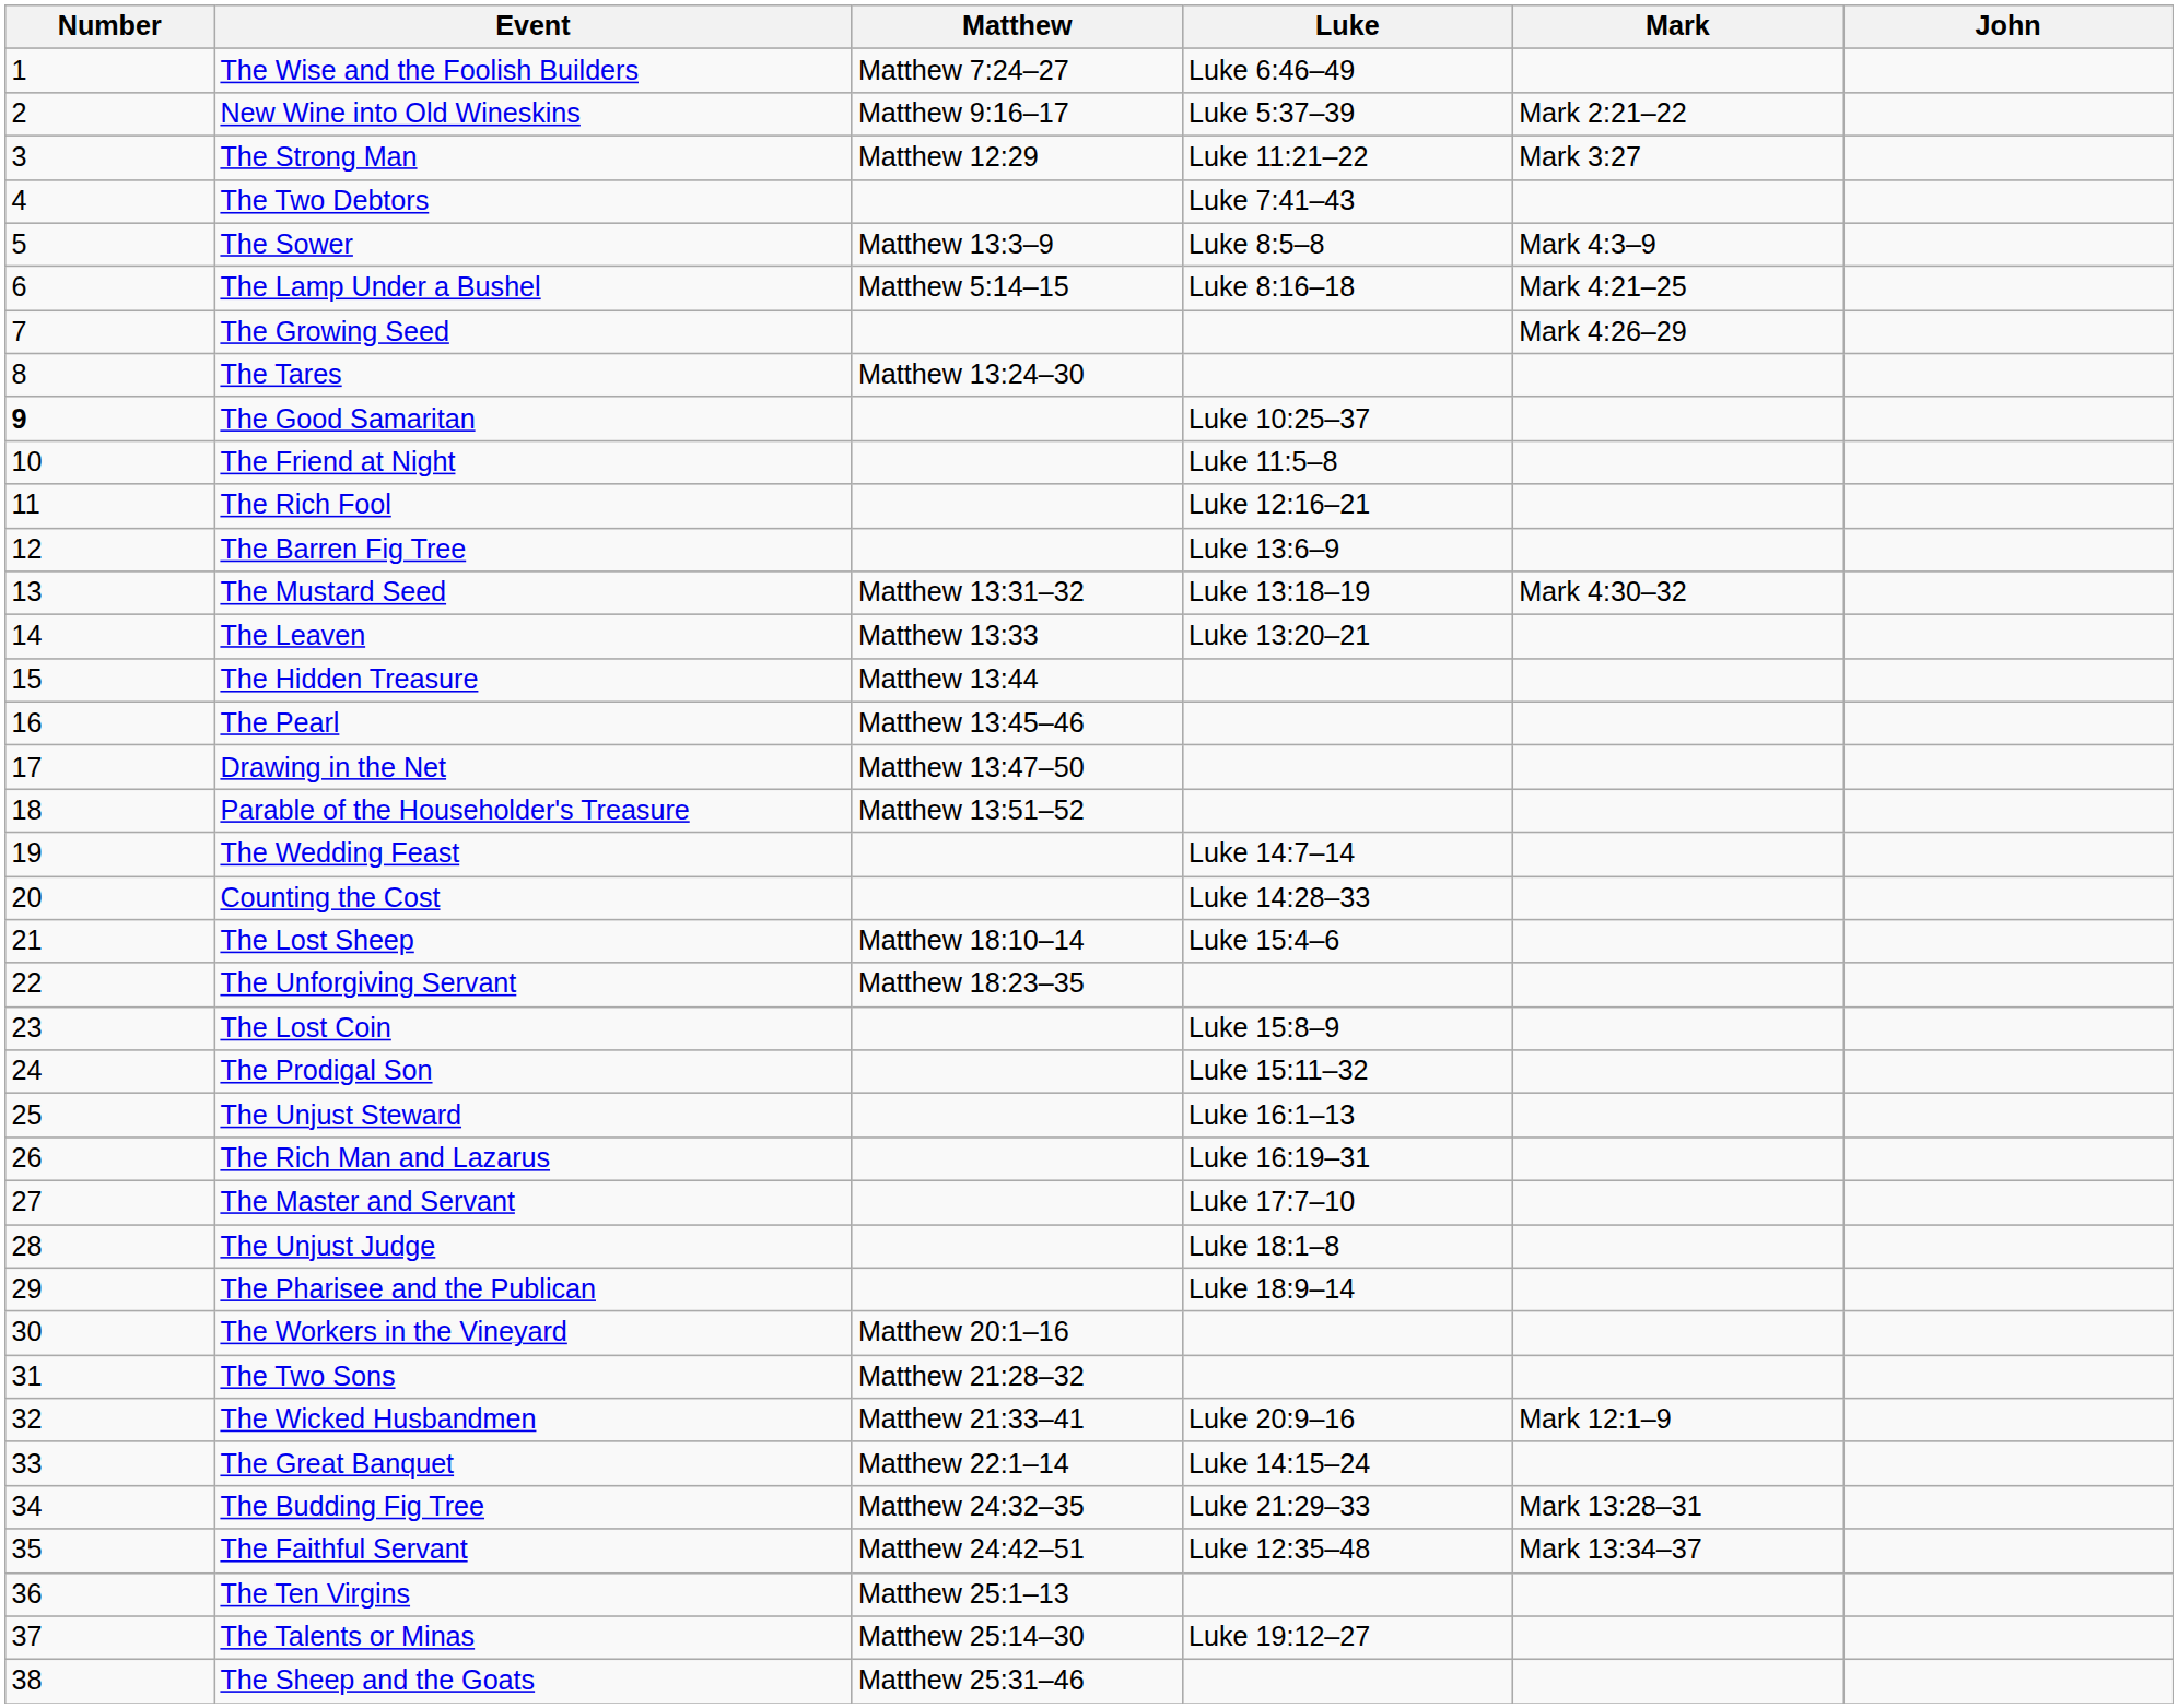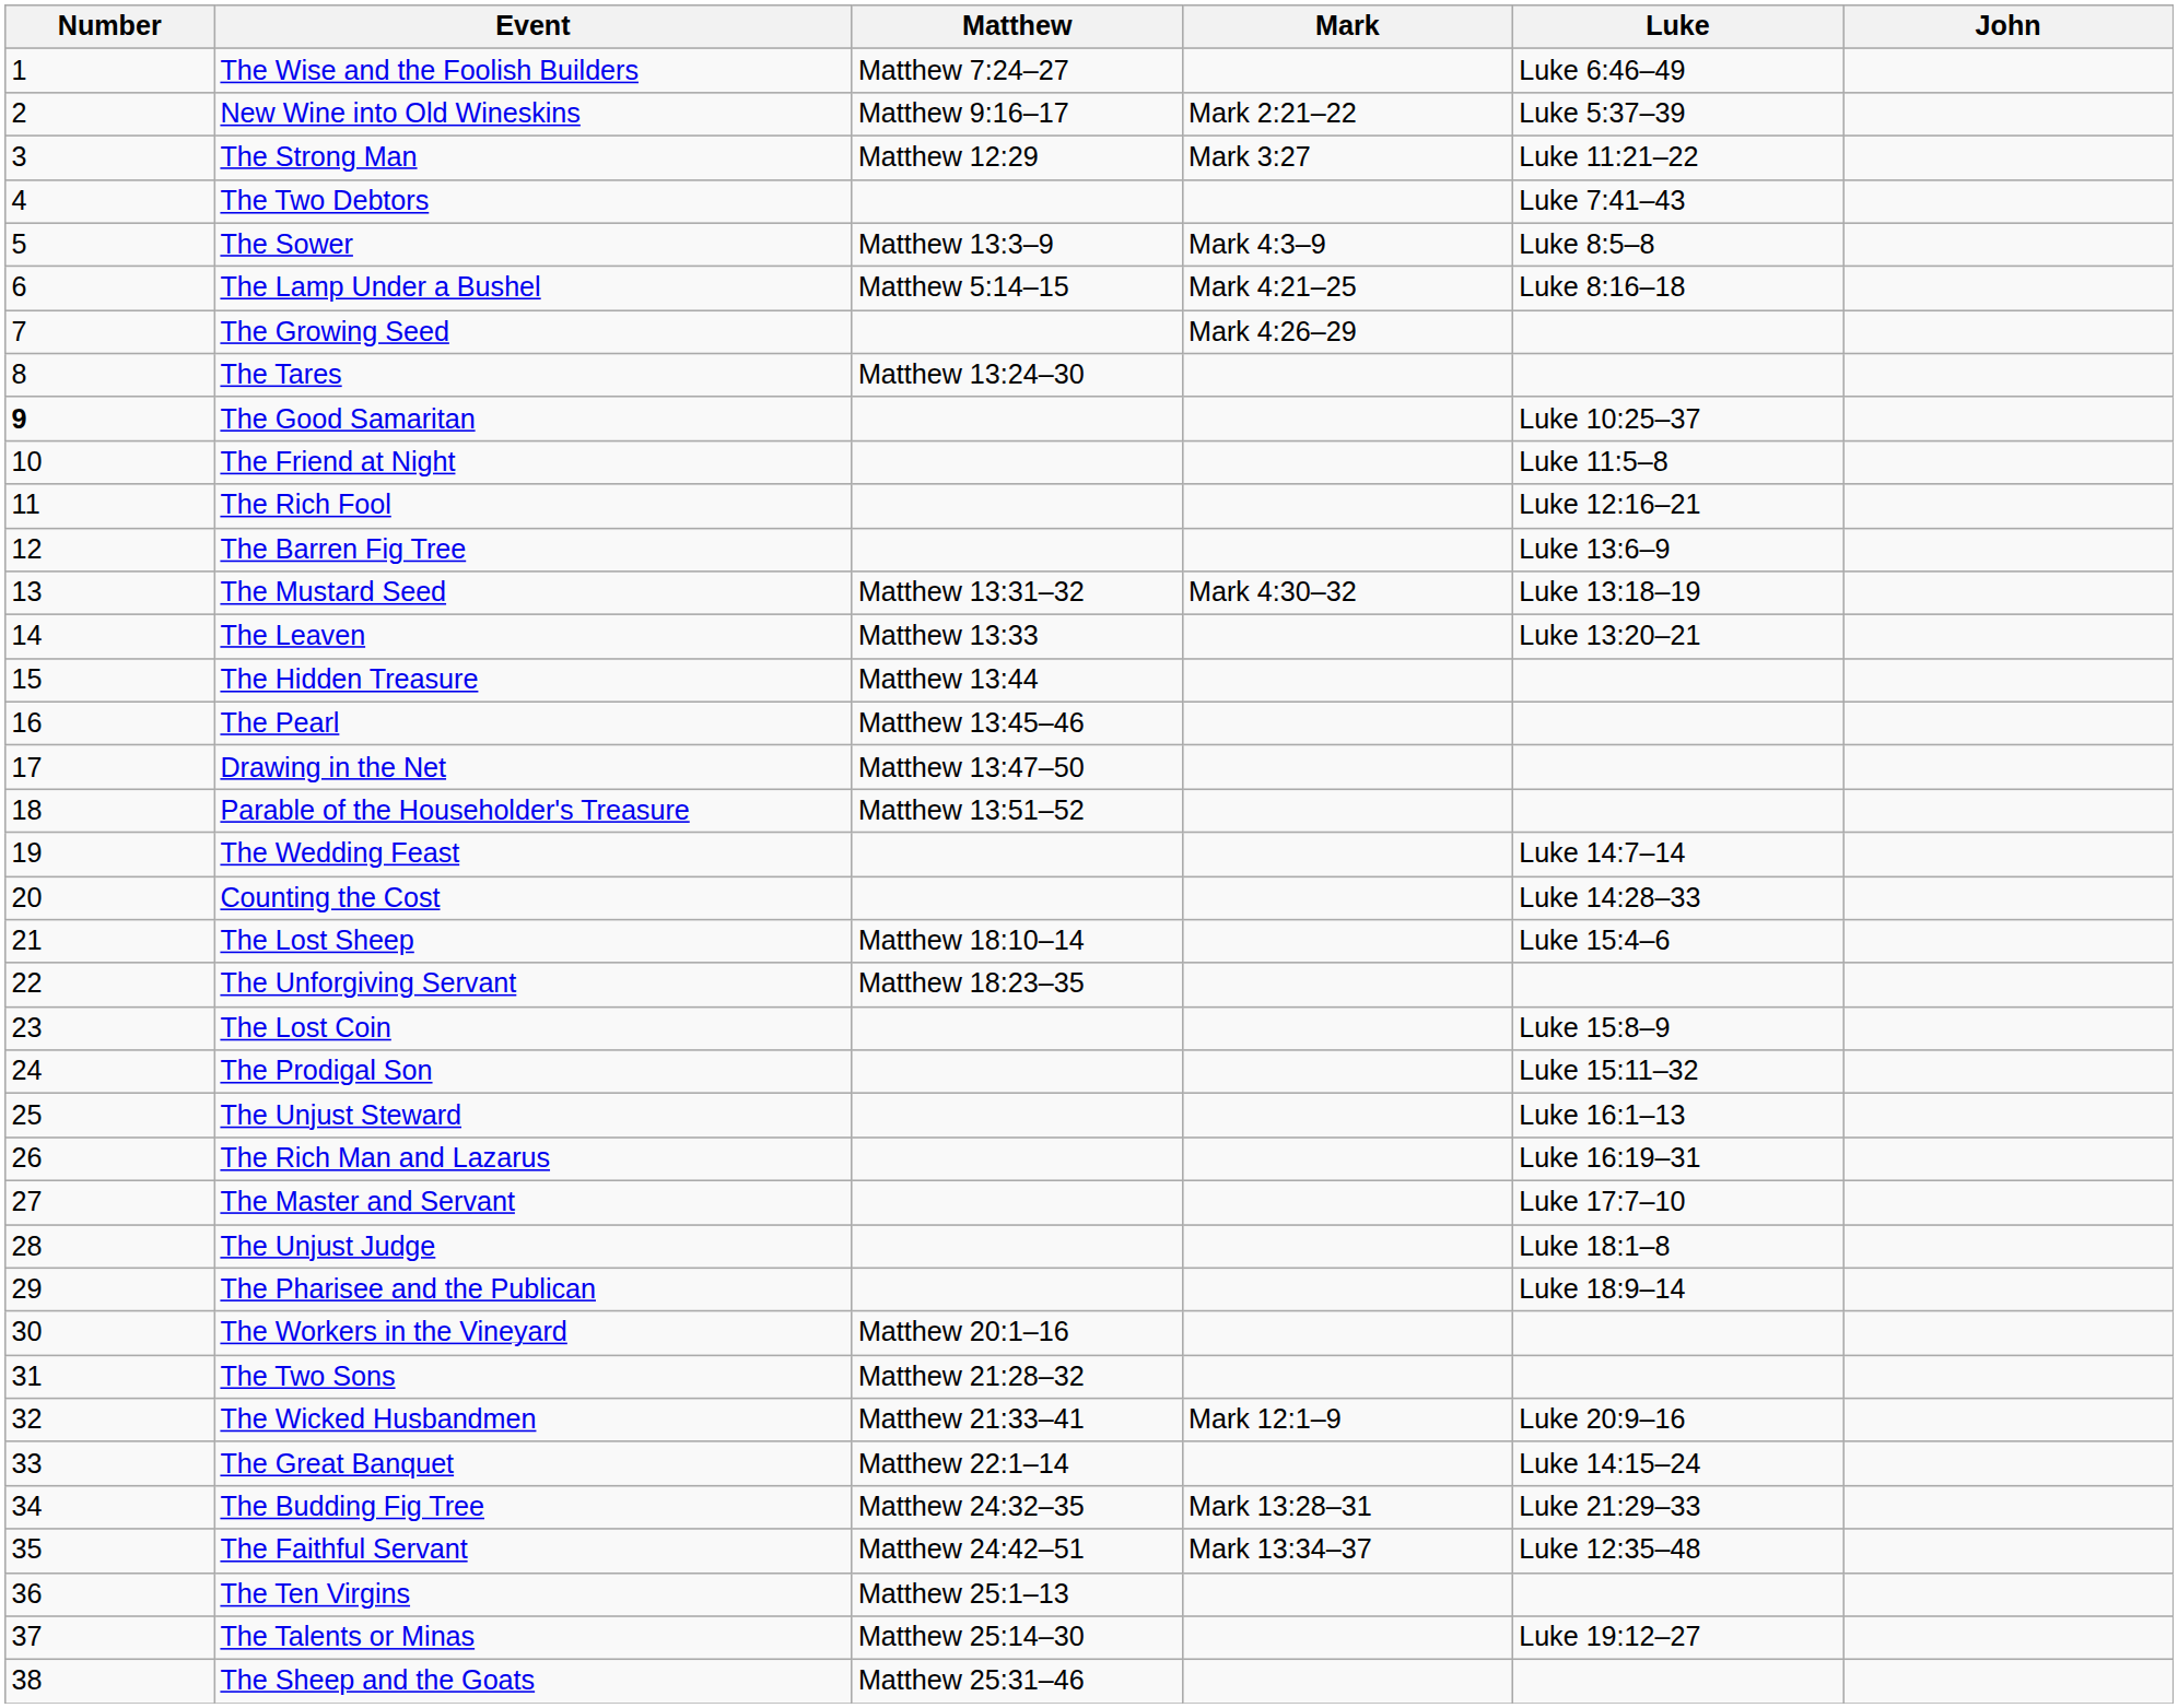columns swapped: Mark <-> Luke
